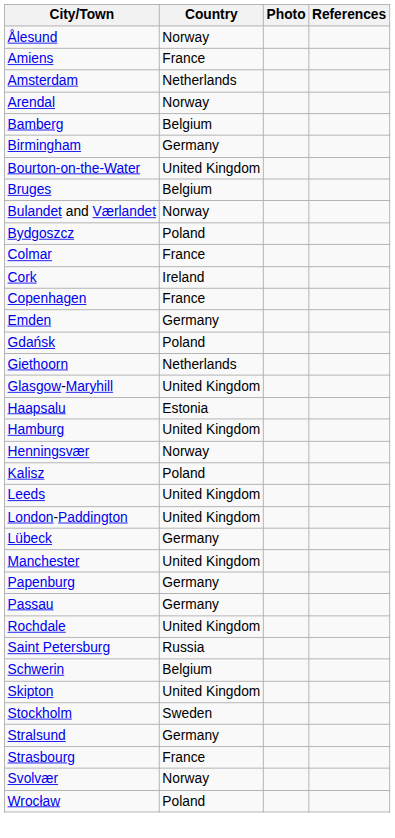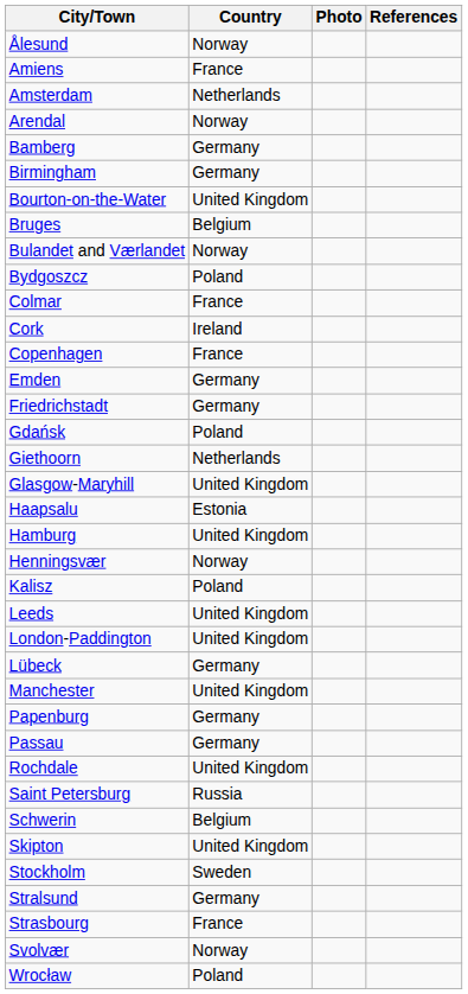Bamberg | Country: Belgium -> Germany
+ row: Friedrichstadt | Germany
